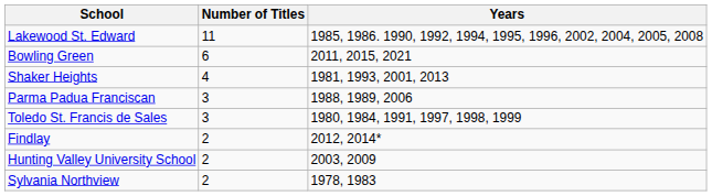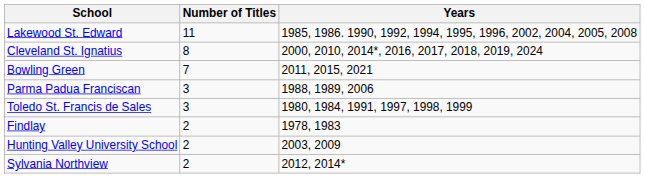+ row: Cleveland St. Ignatius | 8 | 2000, 2010, 2014*, 2016, 2017, 2018, 2019, 2024
Bowling Green | Number of Titles: 6 -> 7
- row: Shaker Heights | 4 | 1981, 1993, 2001, 2013
Findlay | Years: 2012, 2014* -> 1978, 1983
Sylvania Northview | Years: 1978, 1983 -> 2012, 2014*
